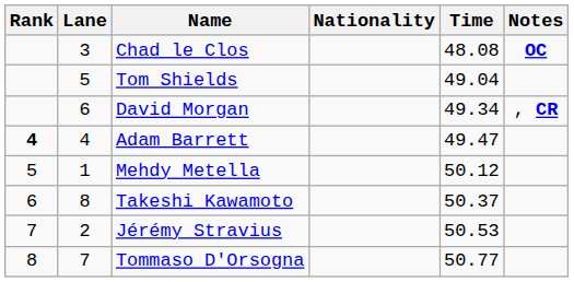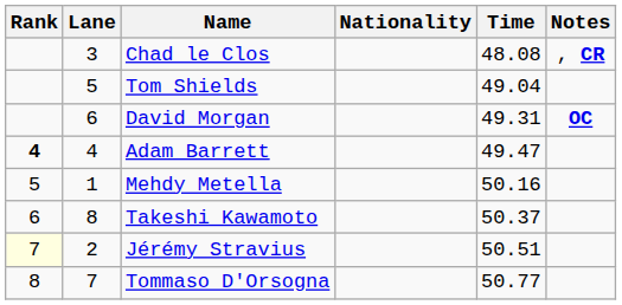Chad le Clos | Notes: OC -> , CR
David Morgan | Time: 49.34 -> 49.31
David Morgan | Notes: , CR -> OC
Mehdy Metella | Time: 50.12 -> 50.16
Jérémy Stravius | Rank: no background -> lightyellow background
Jérémy Stravius | Time: 50.53 -> 50.51
